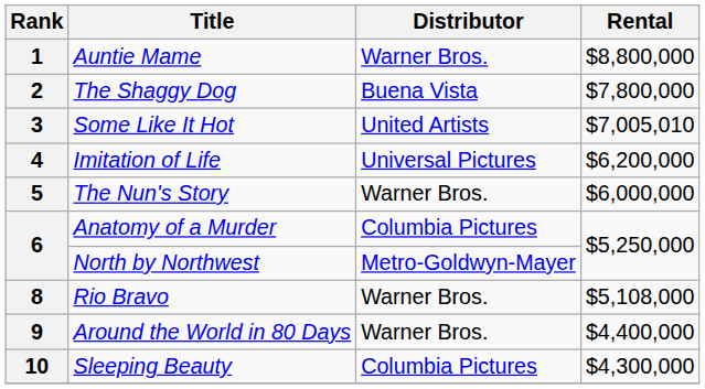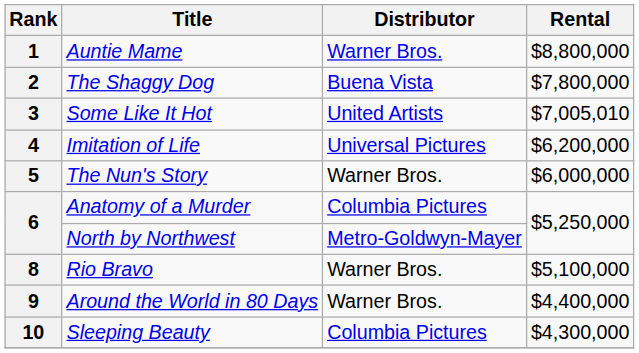8 | Rental: $5,108,000 -> $5,100,000
